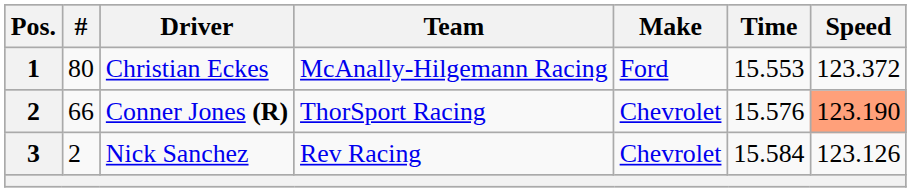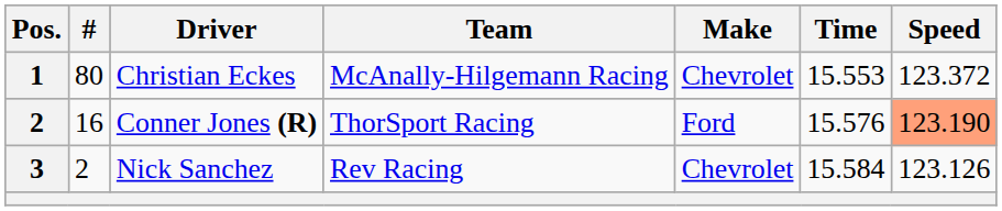Christian Eckes | Make: Ford -> Chevrolet
Conner Jones (R) | #: 66 -> 16
Conner Jones (R) | Make: Chevrolet -> Ford
